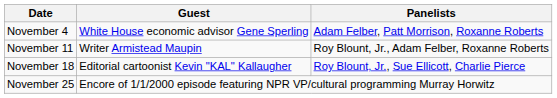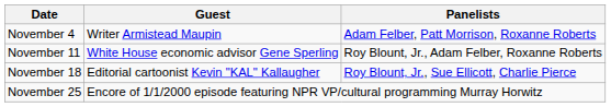November 4 | Guest: White House economic advisor Gene Sperling -> Writer Armistead Maupin
November 11 | Guest: Writer Armistead Maupin -> White House economic advisor Gene Sperling
